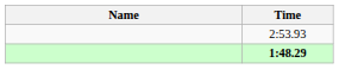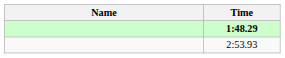rows swapped: 1:48.29 <-> 2:53.93
